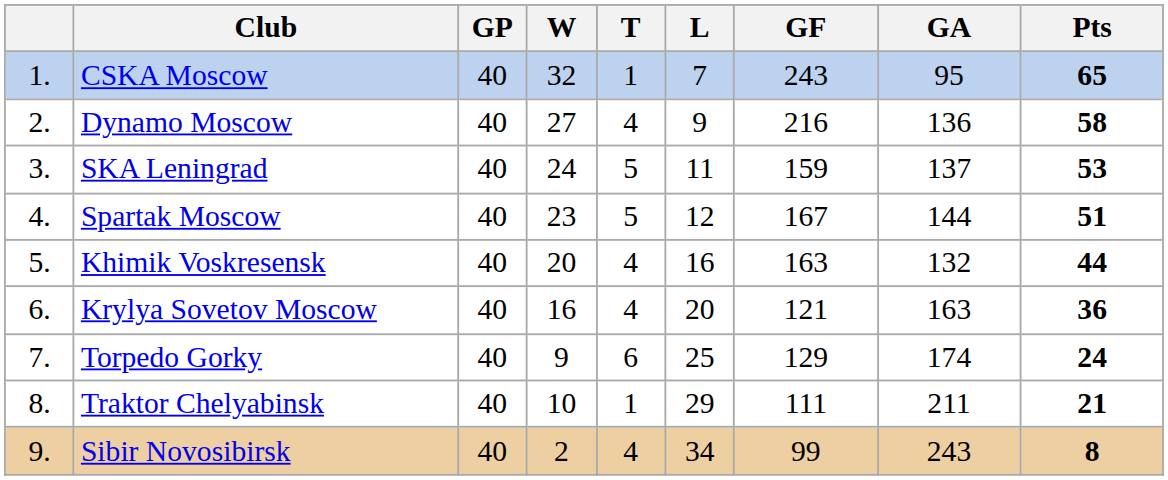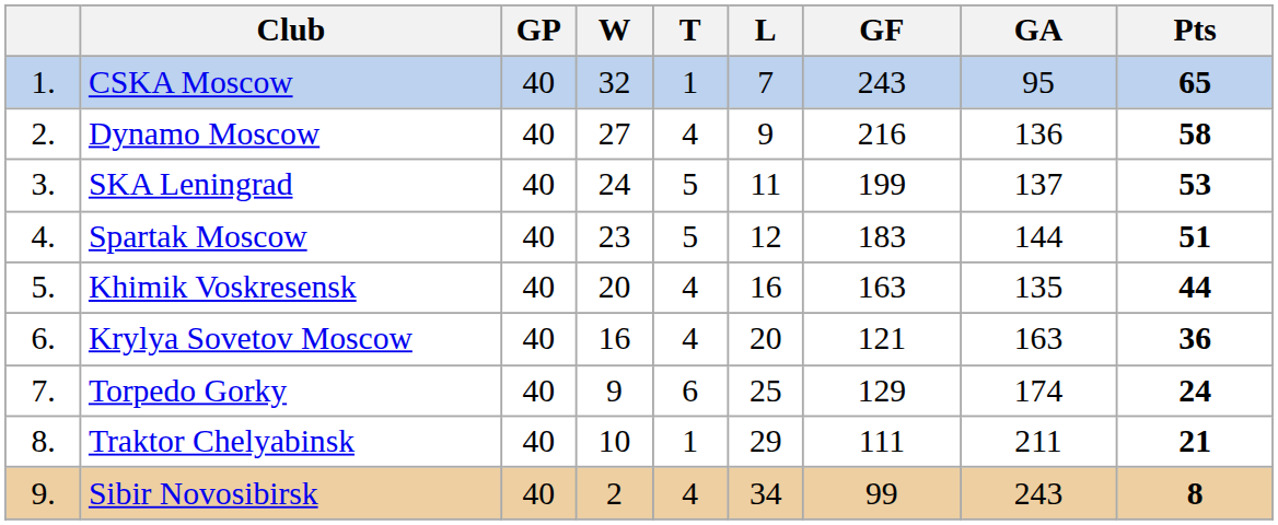SKA Leningrad | GF: 159 -> 199
Spartak Moscow | GF: 167 -> 183
Khimik Voskresensk | GA: 132 -> 135
